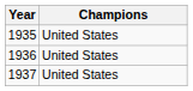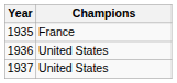1935 | Champions: United States -> France
